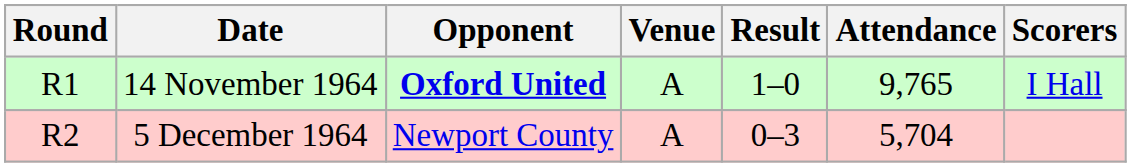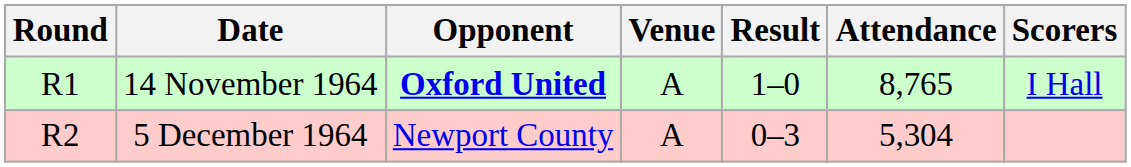14 November 1964 | Attendance: 9,765 -> 8,765
5 December 1964 | Attendance: 5,704 -> 5,304
